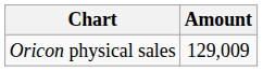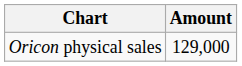Oricon physical sales | Amount: 129,009 -> 129,000
